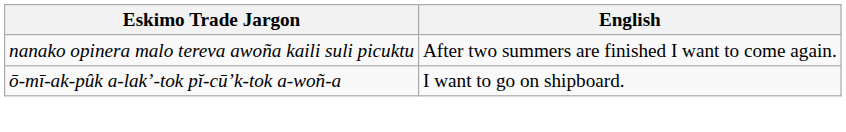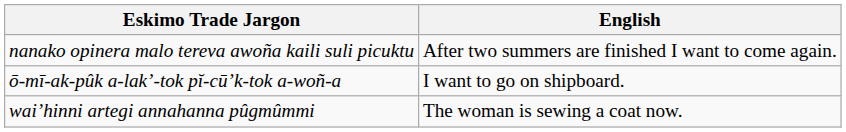+ row: wai’hinni artegi annahanna pûgmûmmi | The woman is sewing a coat now.
